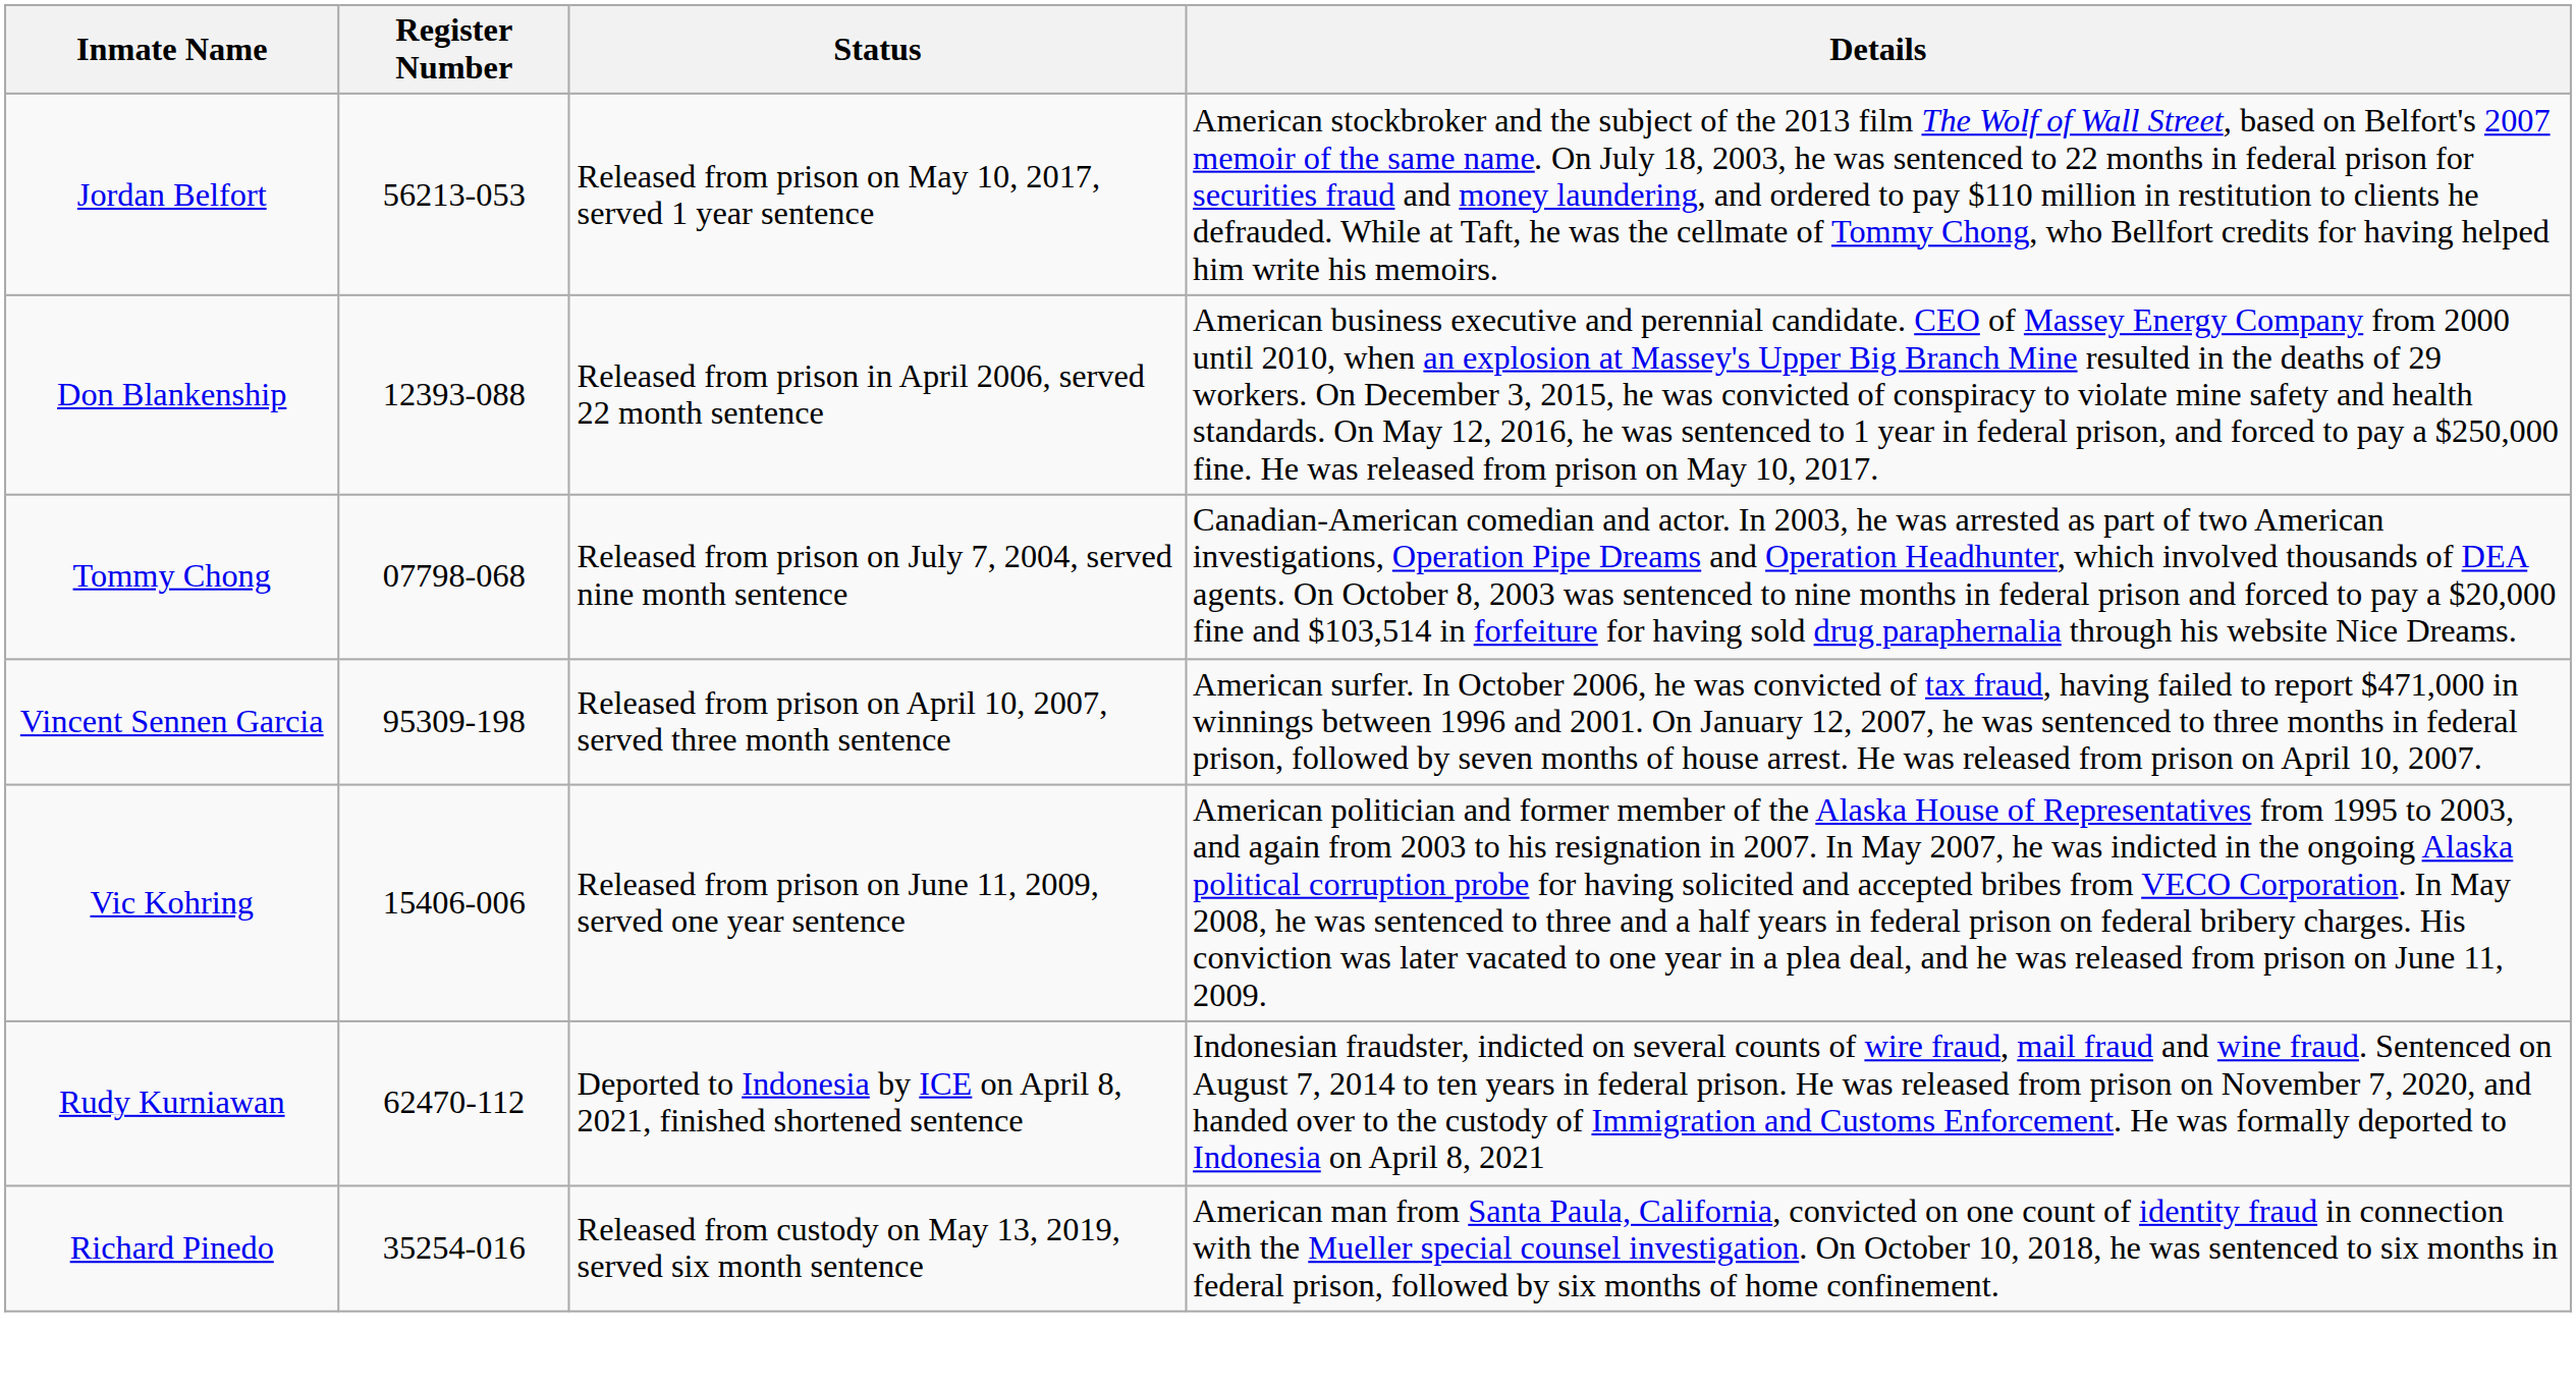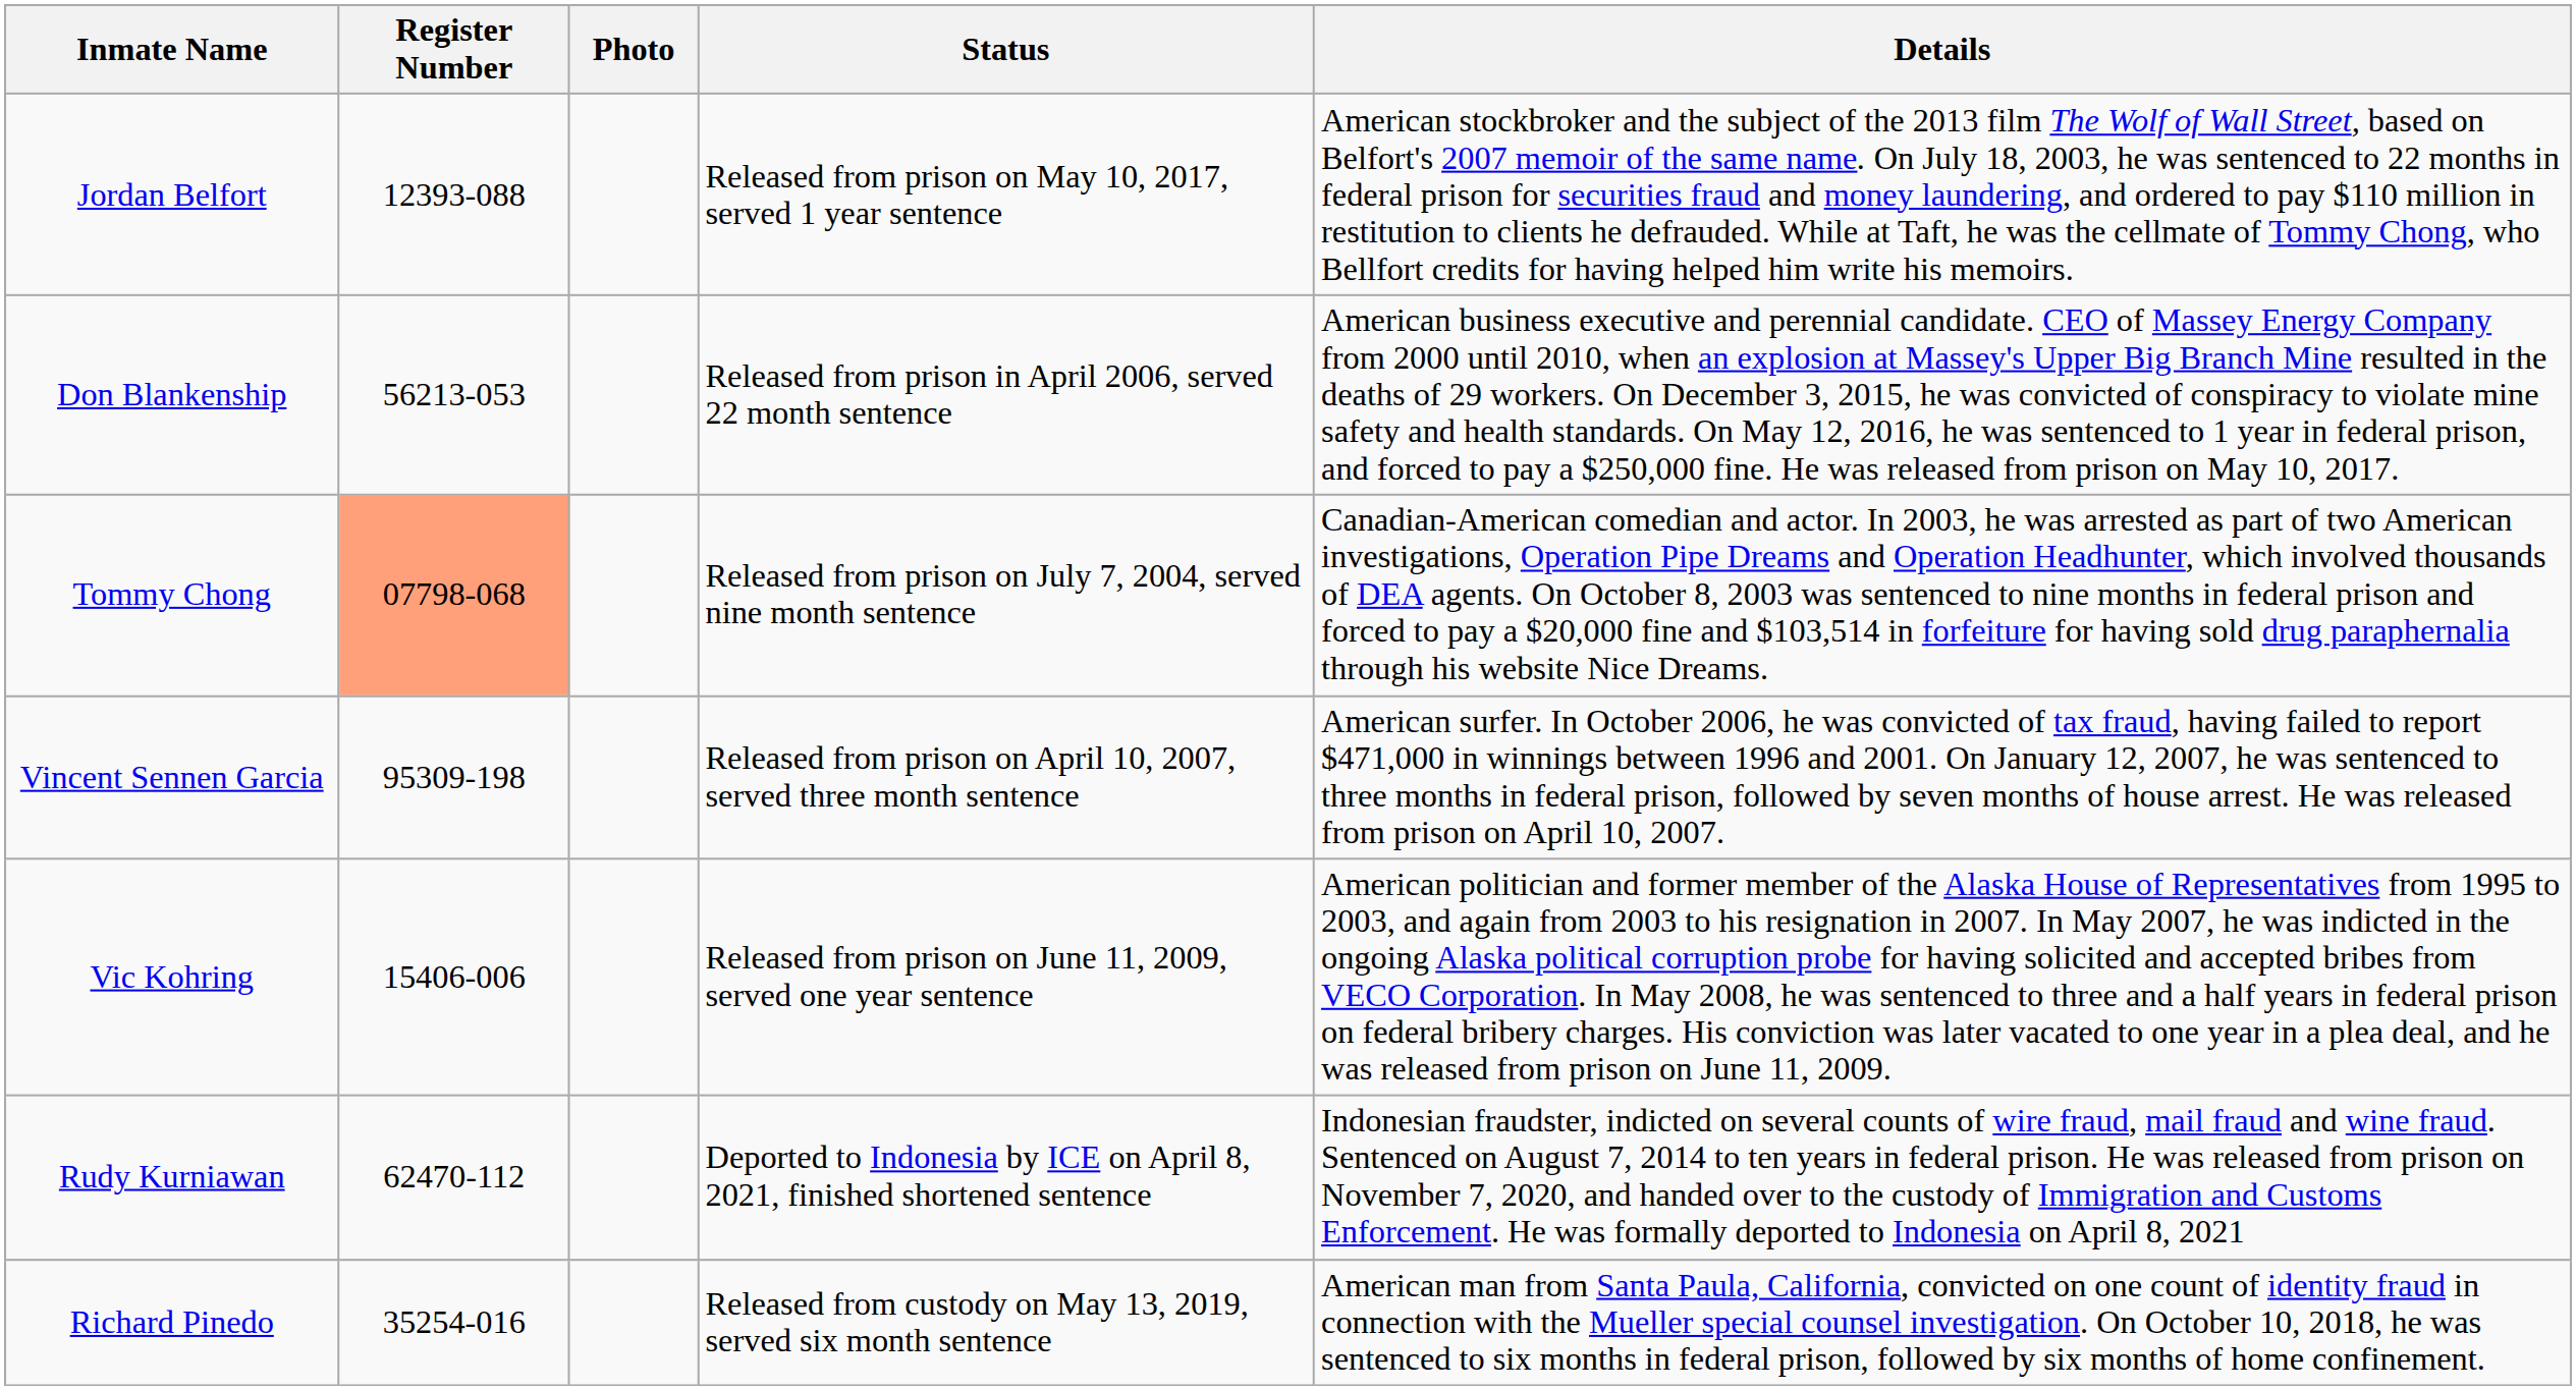+ column: Photo
Jordan Belfort | Register Number: 56213-053 -> 12393-088
Don Blankenship | Register Number: 12393-088 -> 56213-053
Tommy Chong | Register Number: no background -> lightsalmon background
